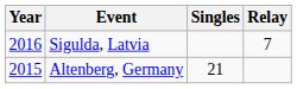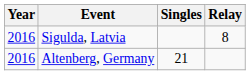Sigulda, Latvia | Relay: 7 -> 8
Altenberg, Germany | Year: 2015 -> 2016
